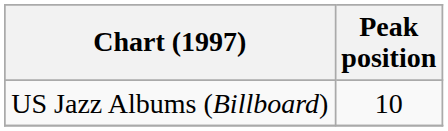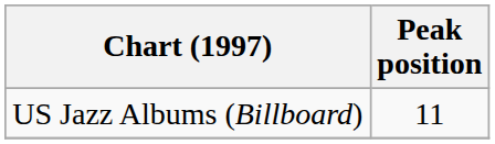US Jazz Albums (Billboard) | Peak position: 10 -> 11
